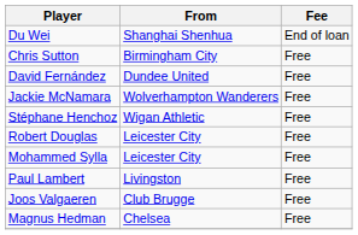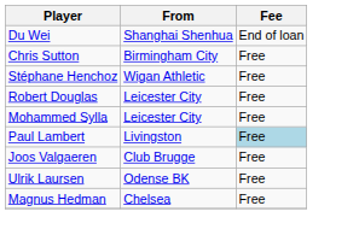- row: David Fernández | Dundee United | Free
- row: Jackie McNamara | Wolverhampton Wanderers | Free
Paul Lambert | Fee: no background -> lightblue background
+ row: Ulrik Laursen | Odense BK | Free
